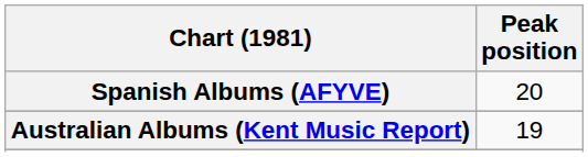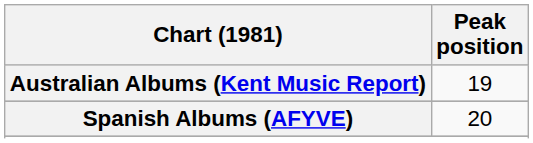rows swapped: Australian Albums (Kent Music Report) <-> Spanish Albums (AFYVE)
